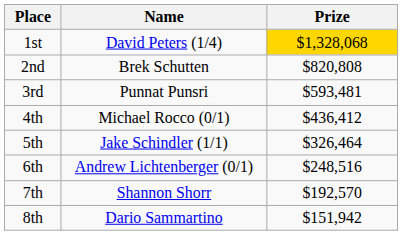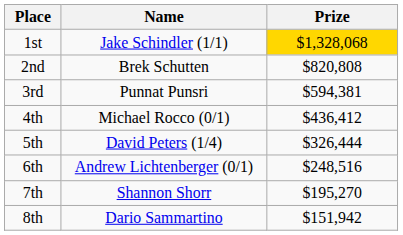1st | Name: David Peters (1/4) -> Jake Schindler (1/1)
3rd | Prize: $593,481 -> $594,381
5th | Name: Jake Schindler (1/1) -> David Peters (1/4)
5th | Prize: $326,464 -> $326,444
7th | Prize: $192,570 -> $195,270
